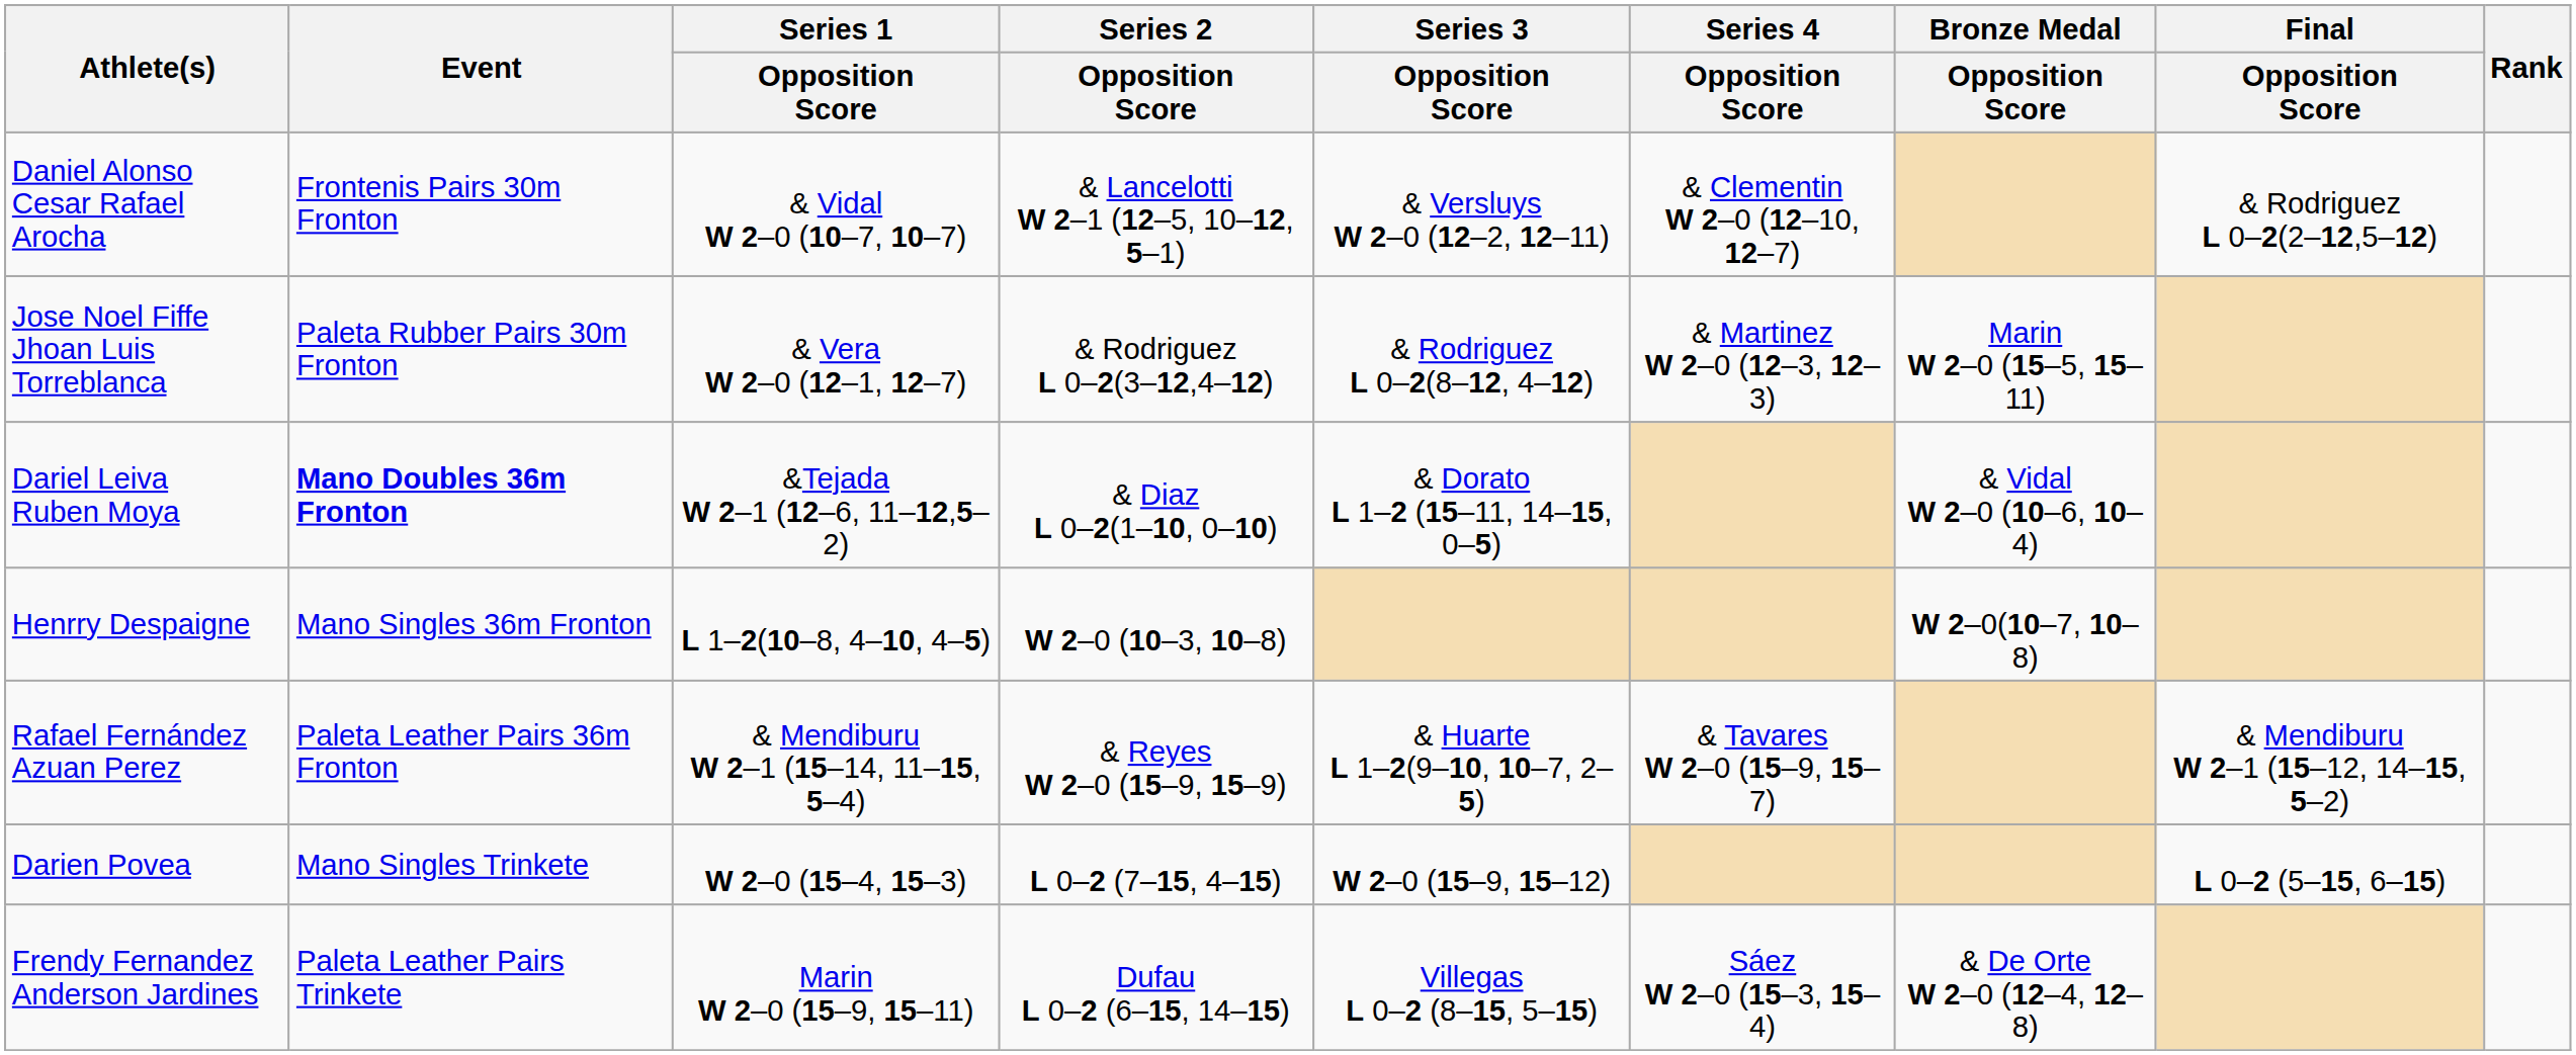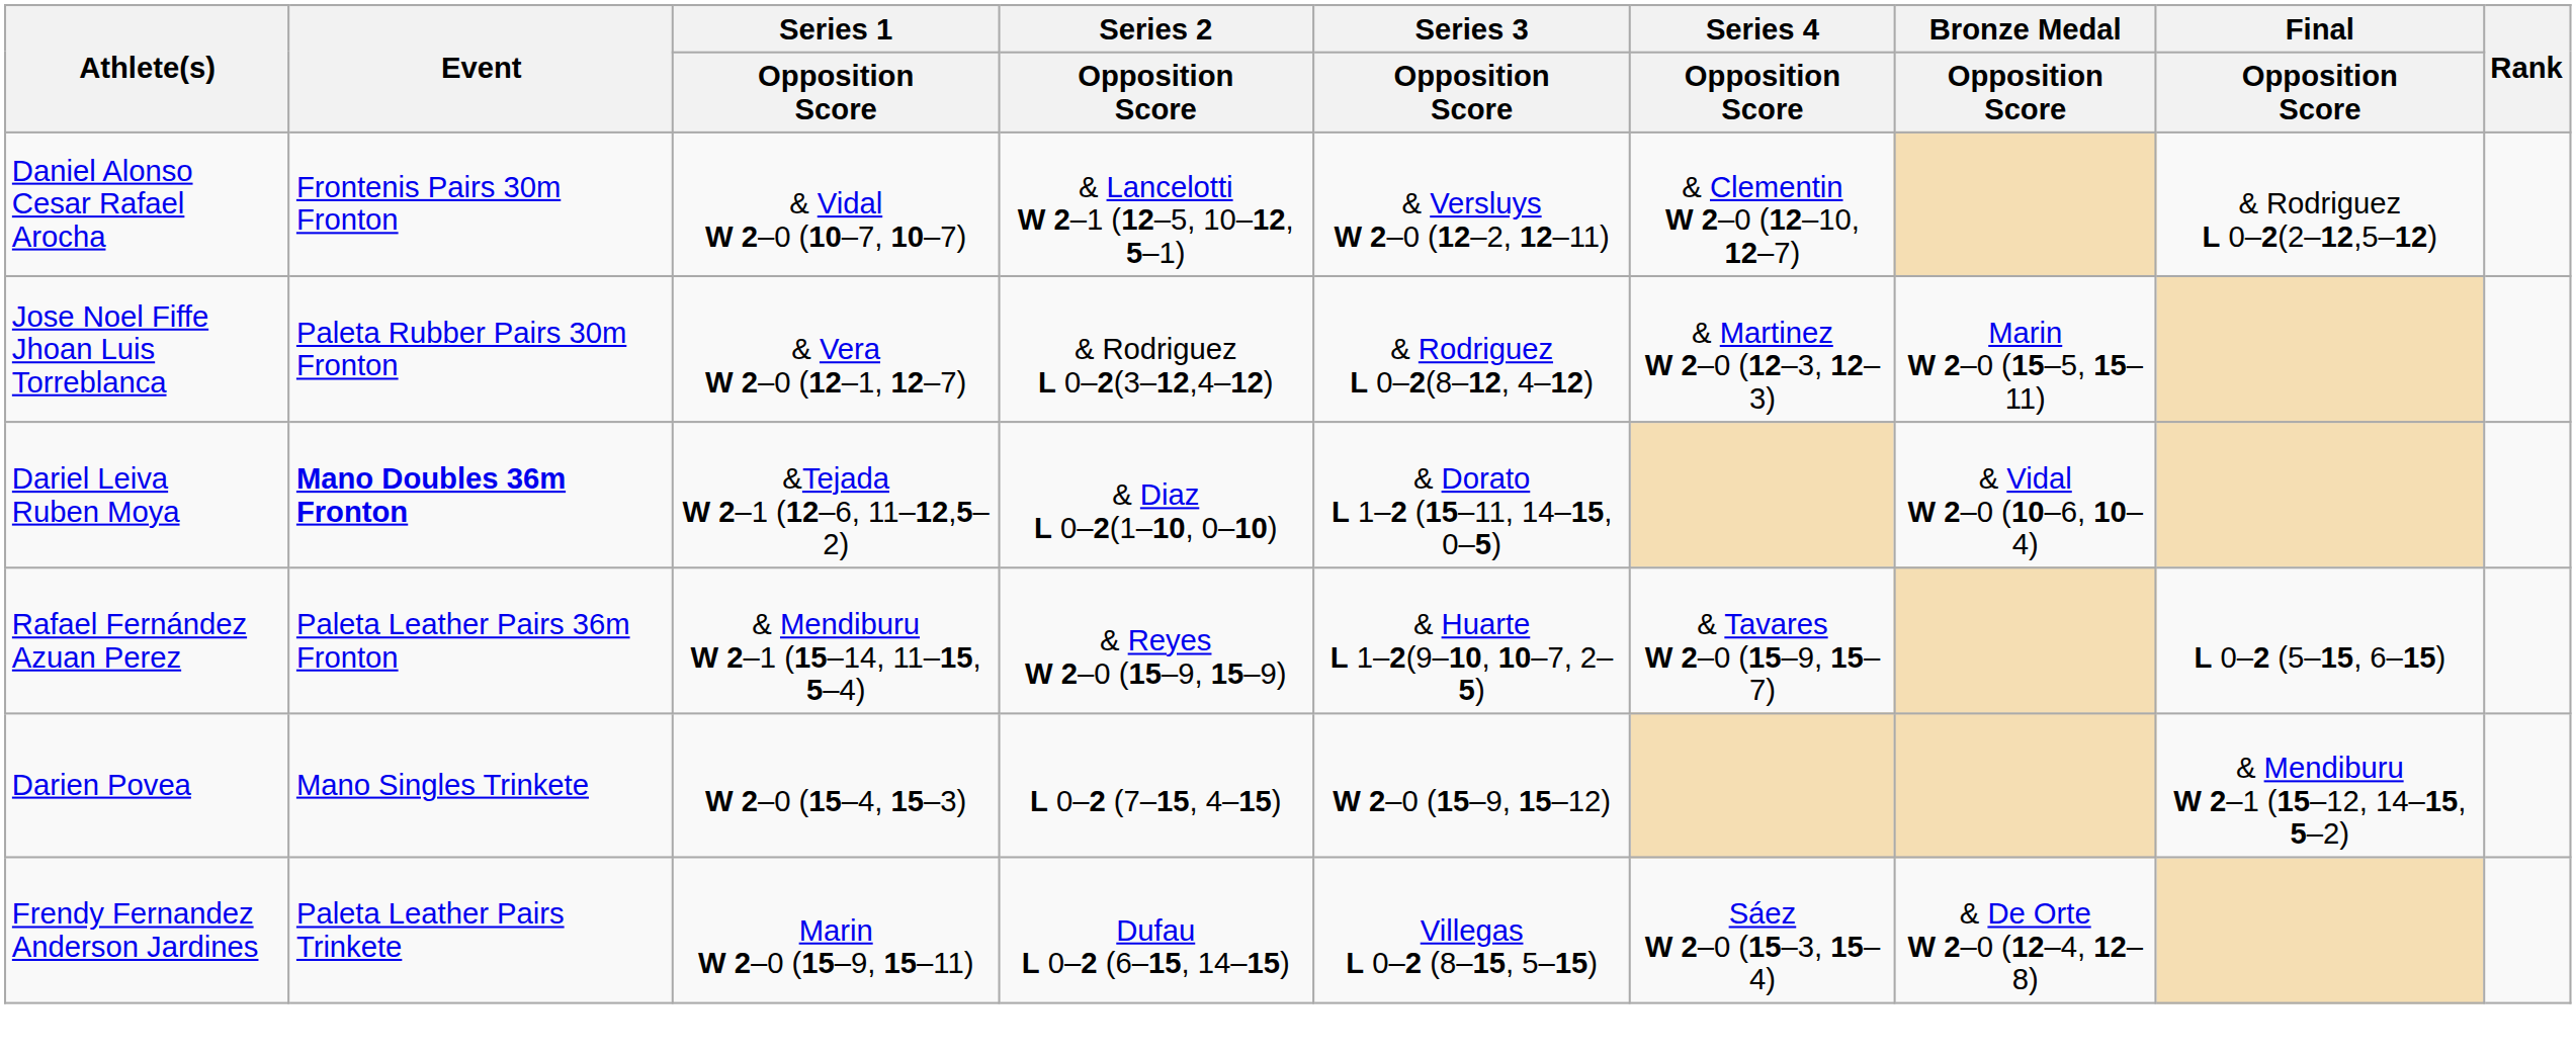- row: Henrry Despaigne | Mano Singles 36m Fronton | L 1–2(10–8, 4–10, 4–5) | W 2–0 (10–3, 10–8) | W 2–0(10–7, 10–8)
Rafael Fernández Azuan Perez | Final / Opposition Score: & Mendiburu W 2–1 (15–12, 14–15, 5–2) -> L 0–2 (5–15, 6–15)
Darien Povea | Final / Opposition Score: L 0–2 (5–15, 6–15) -> & Mendiburu W 2–1 (15–12, 14–15, 5–2)
